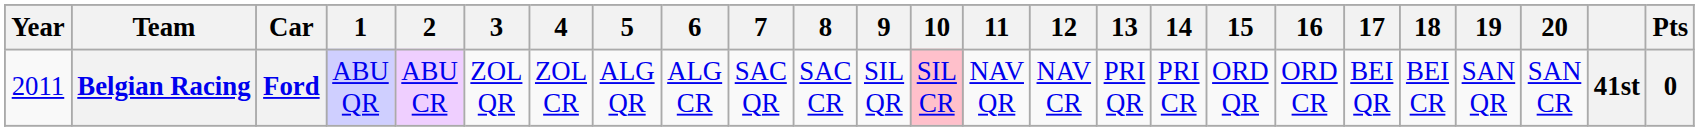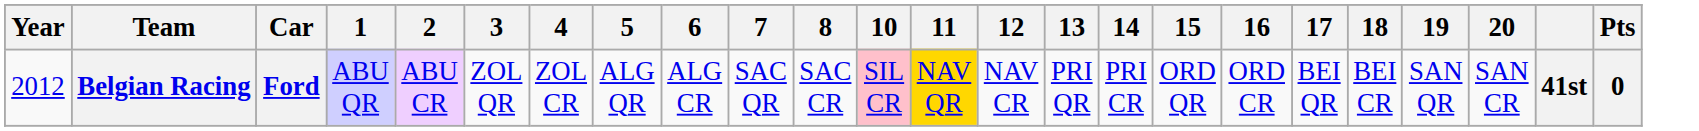- column: 9 | SIL QR
Belgian Racing | Year: 2011 -> 2012
Belgian Racing | 11: no background -> gold background
